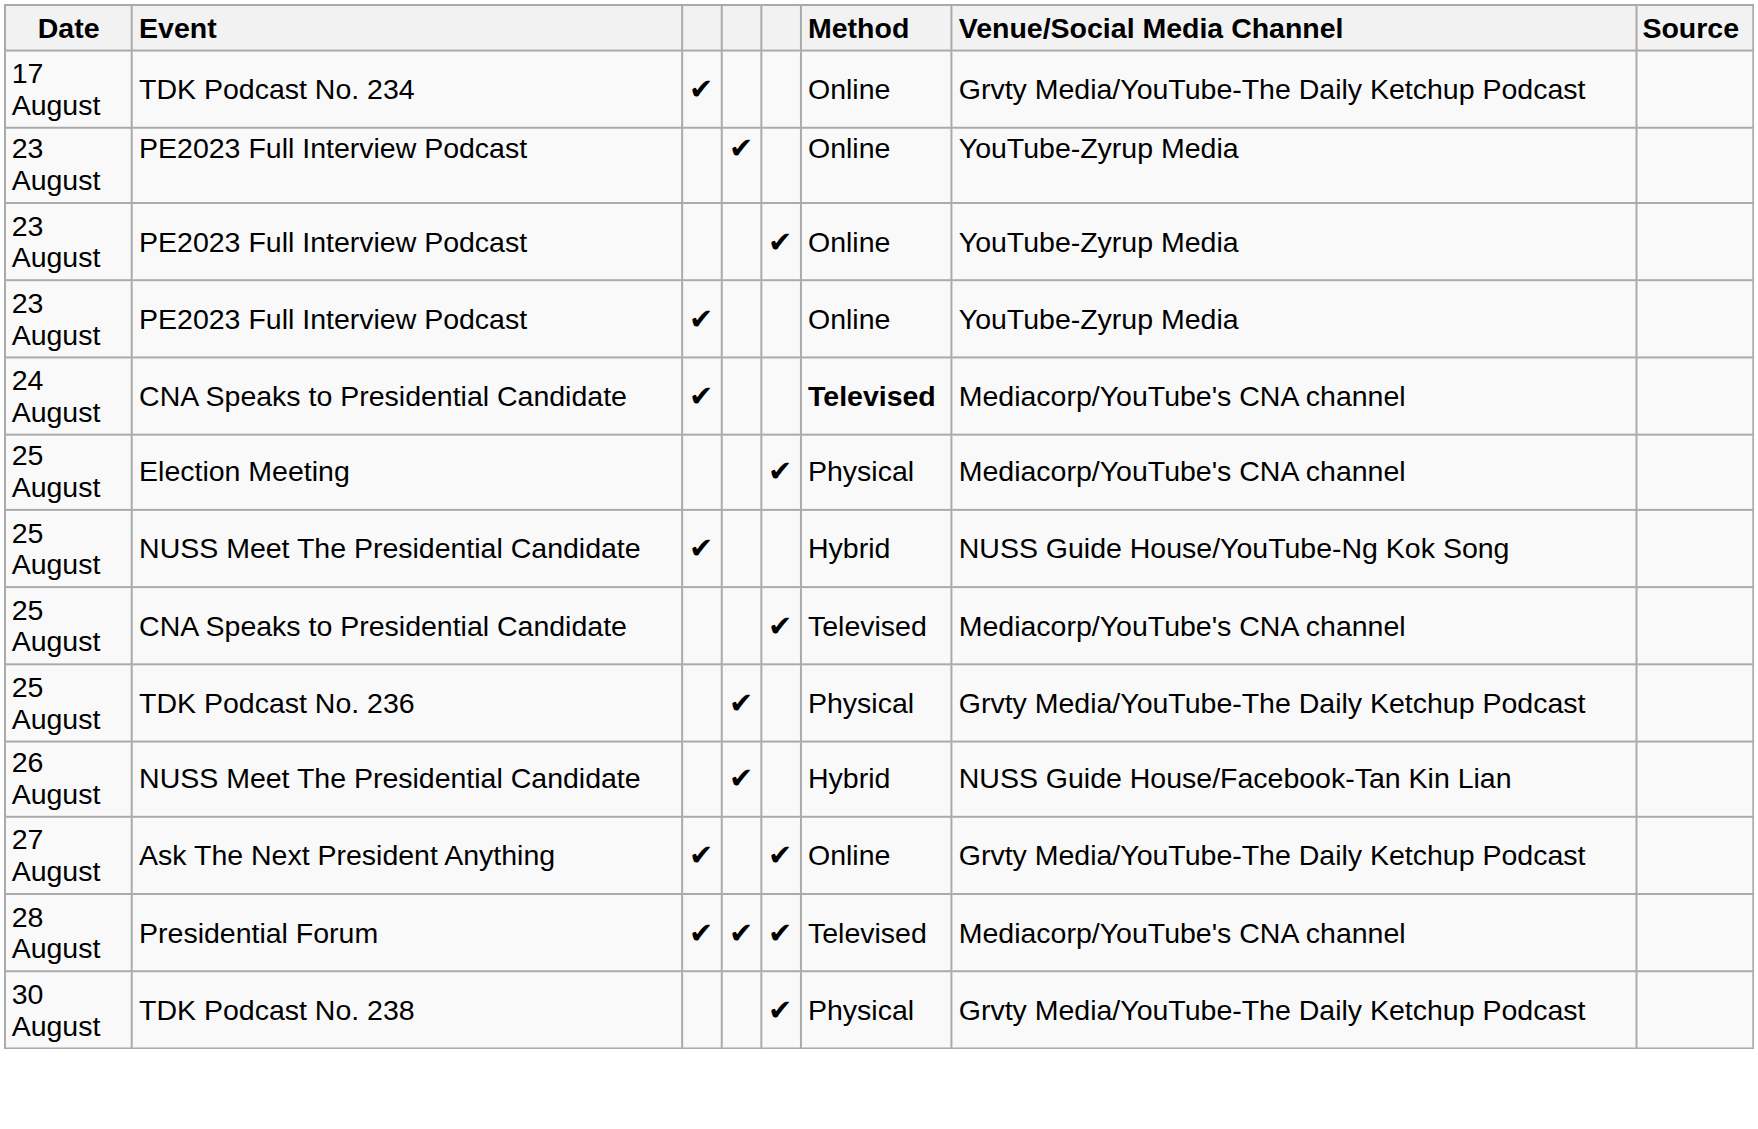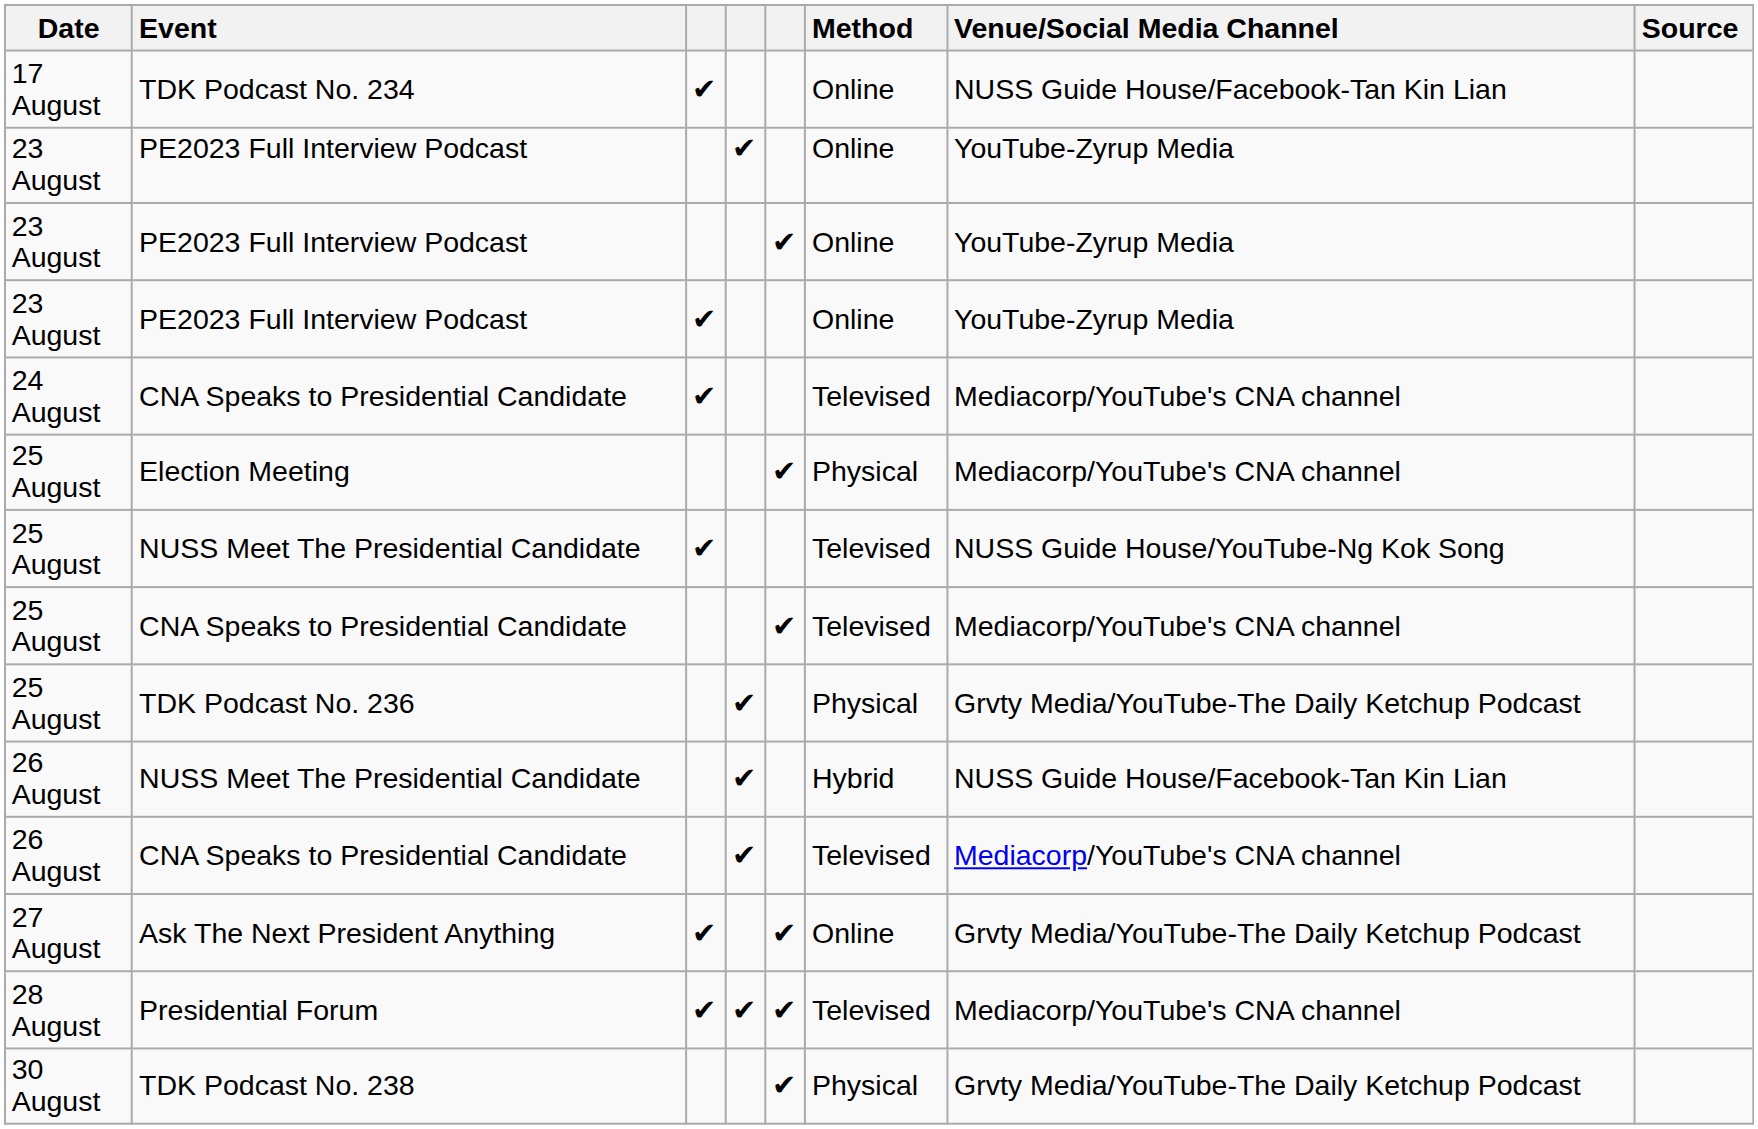TDK Podcast No. 234 | Venue/Social Media Channel: Grvty Media/YouTube-The Daily Ketchup Podcast -> NUSS Guide House/Facebook-Tan Kin Lian
24 August / CNA Speaks to Presidential Candidate | Method: bold -> normal
25 August / NUSS Meet The Presidential Candidate | Method: Hybrid -> Televised
+ row: 26 August | CNA Speaks to Presidential Candidate | ✔ | Televised | Mediacorp/YouTube's CNA channel
